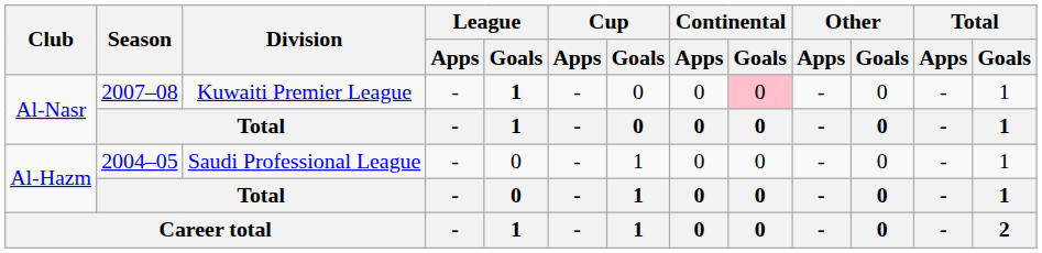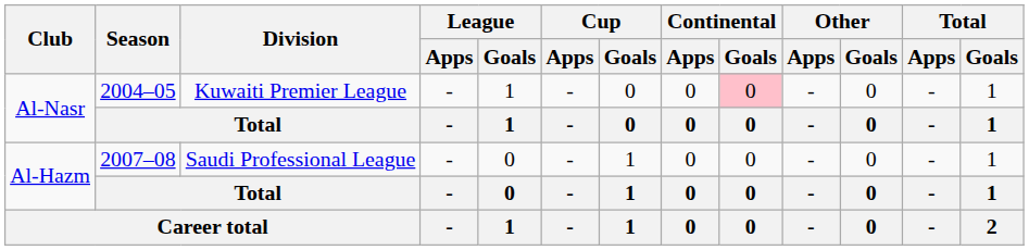Al-Nasr / Kuwaiti Premier League | Season: 2007–08 -> 2004–05
Al-Nasr / Kuwaiti Premier League | League / Goals: bold -> normal
Al-Hazm / Saudi Professional League | Season: 2004–05 -> 2007–08
